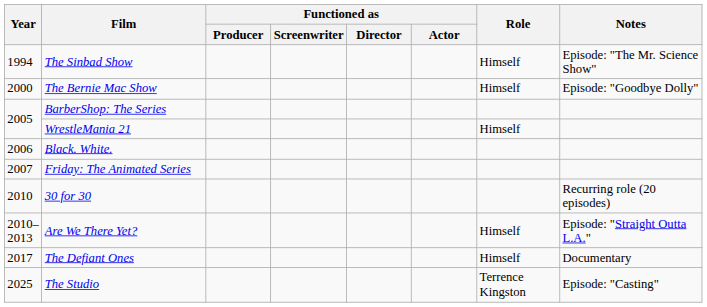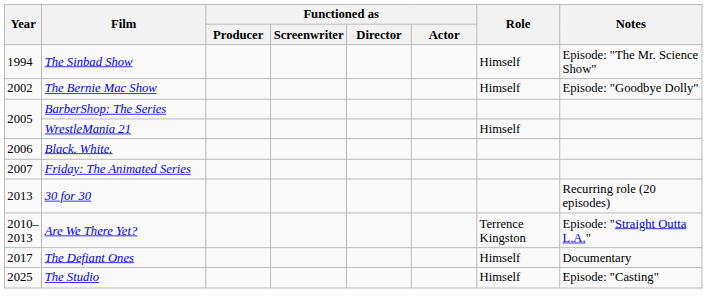The Bernie Mac Show | Year: 2000 -> 2002
30 for 30 | Year: 2010 -> 2013
Are We There Yet? | Role: Himself -> Terrence Kingston
The Studio | Role: Terrence Kingston -> Himself
